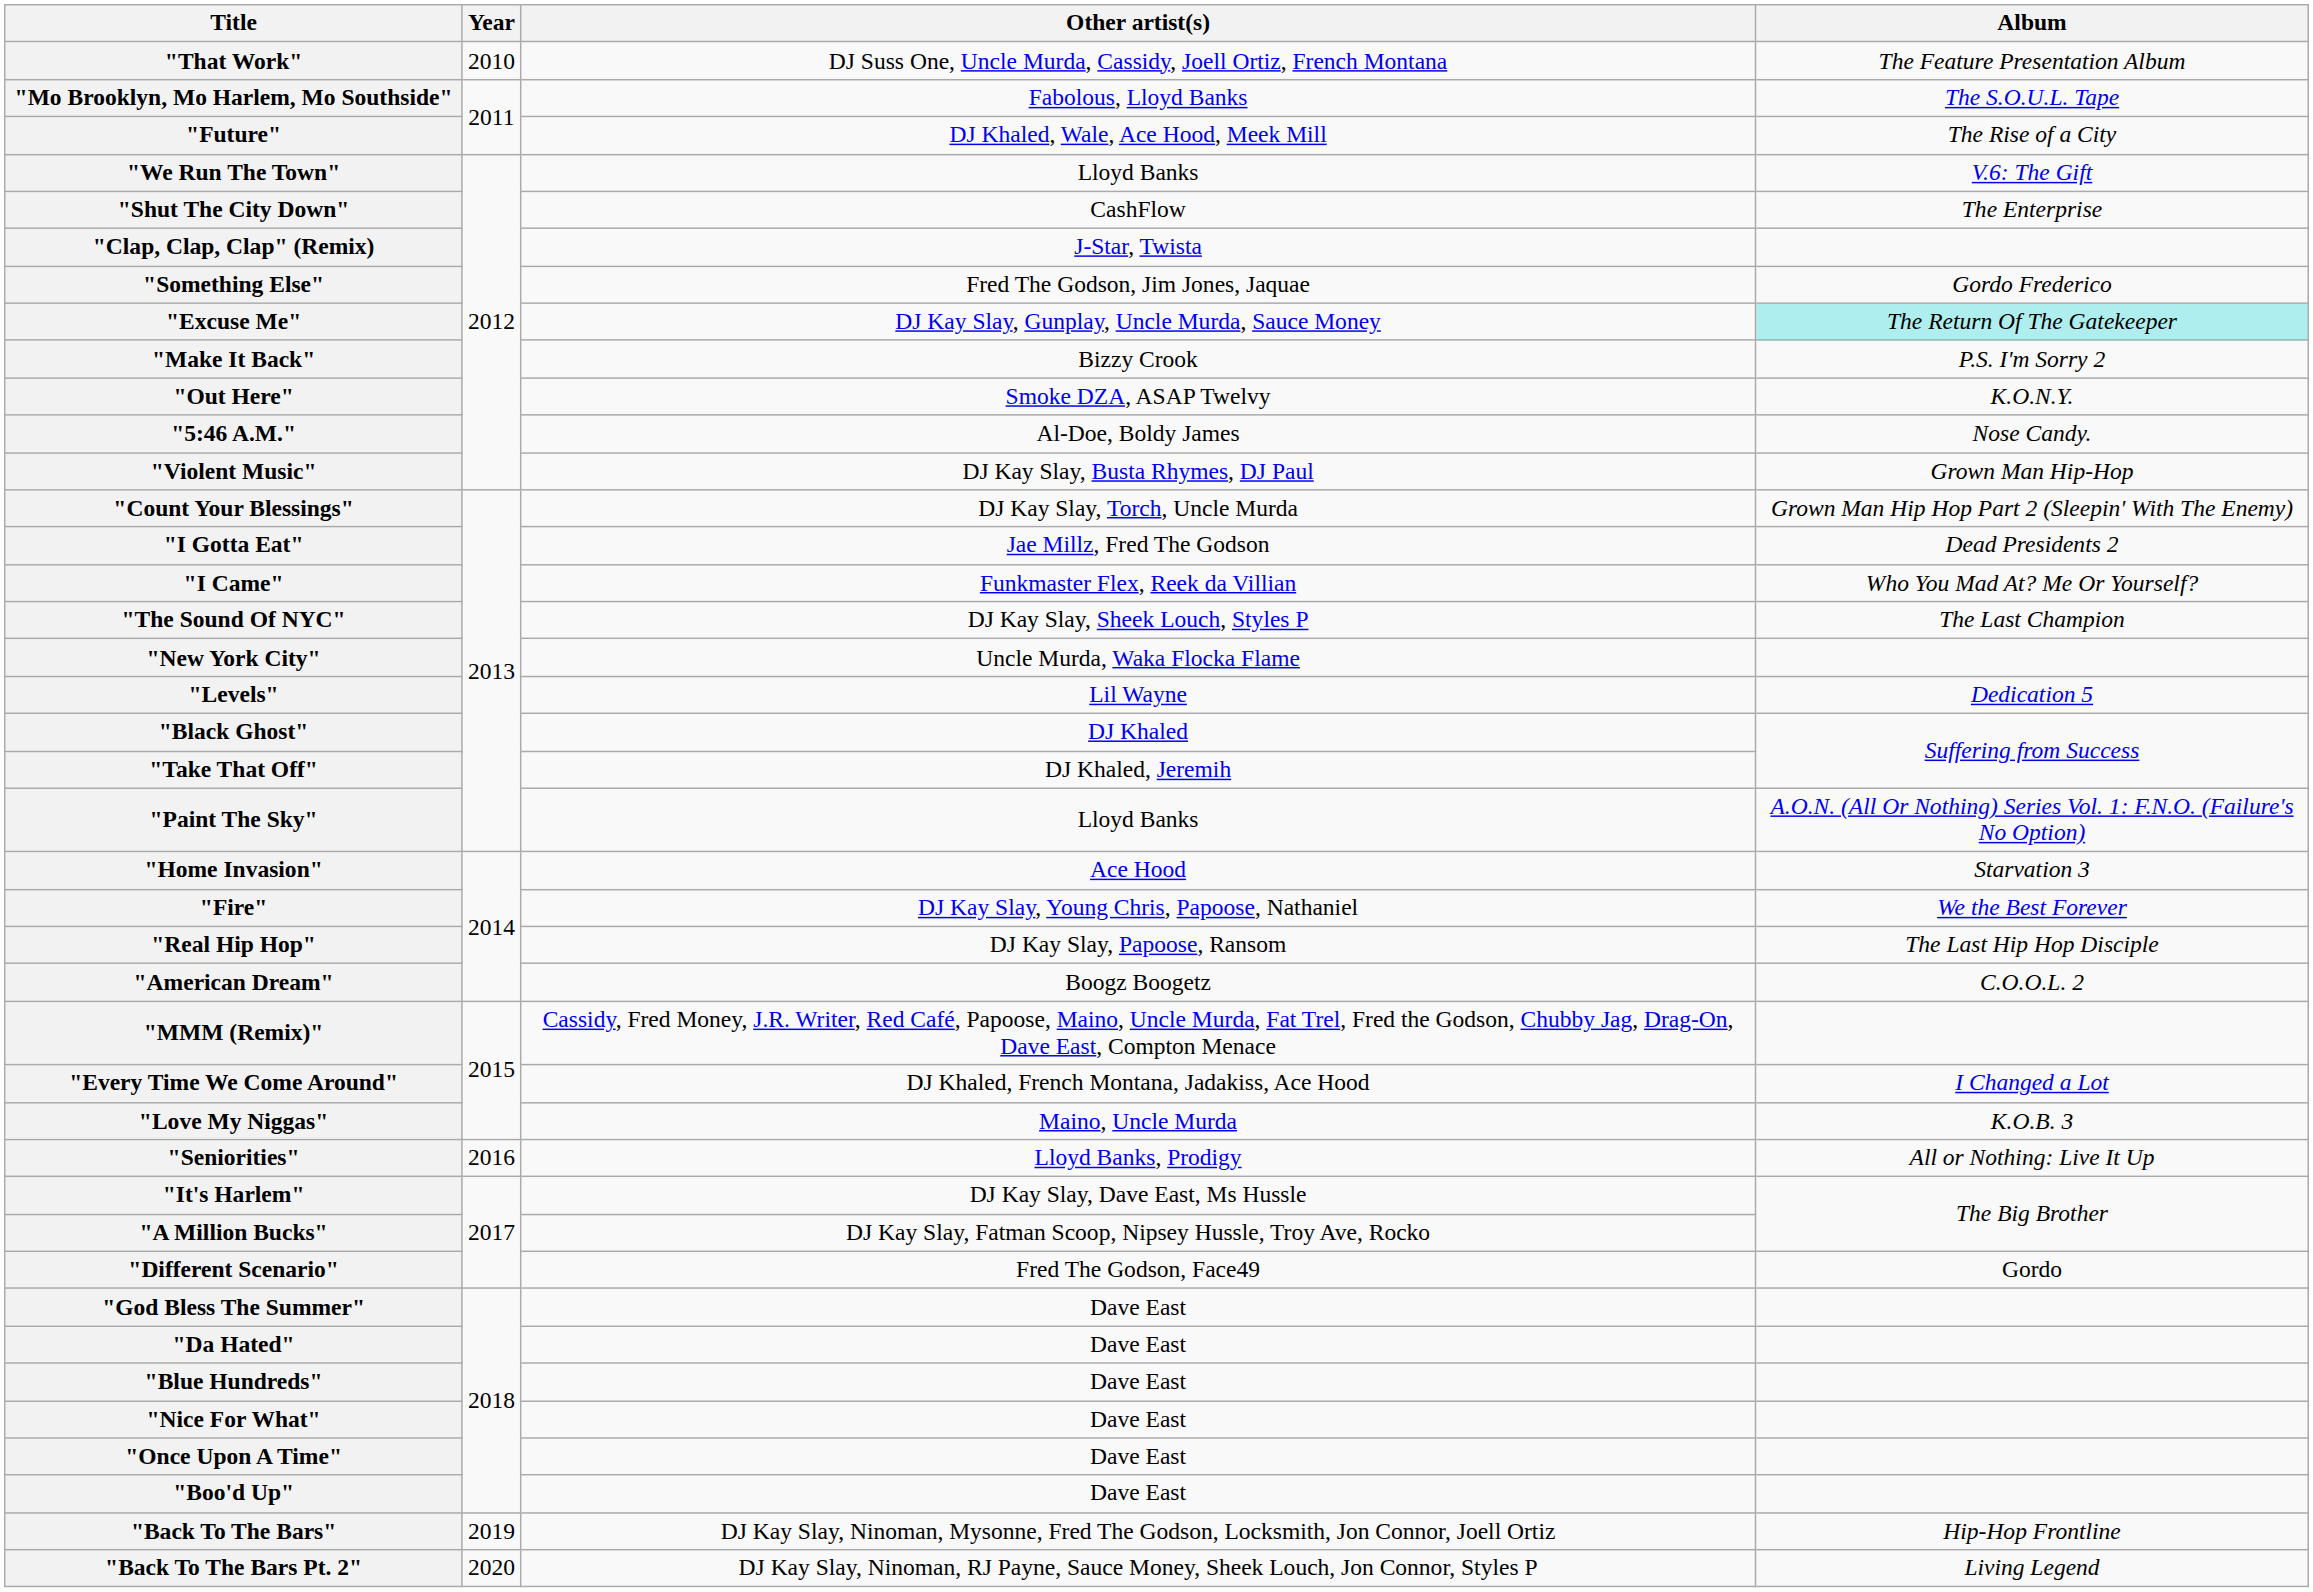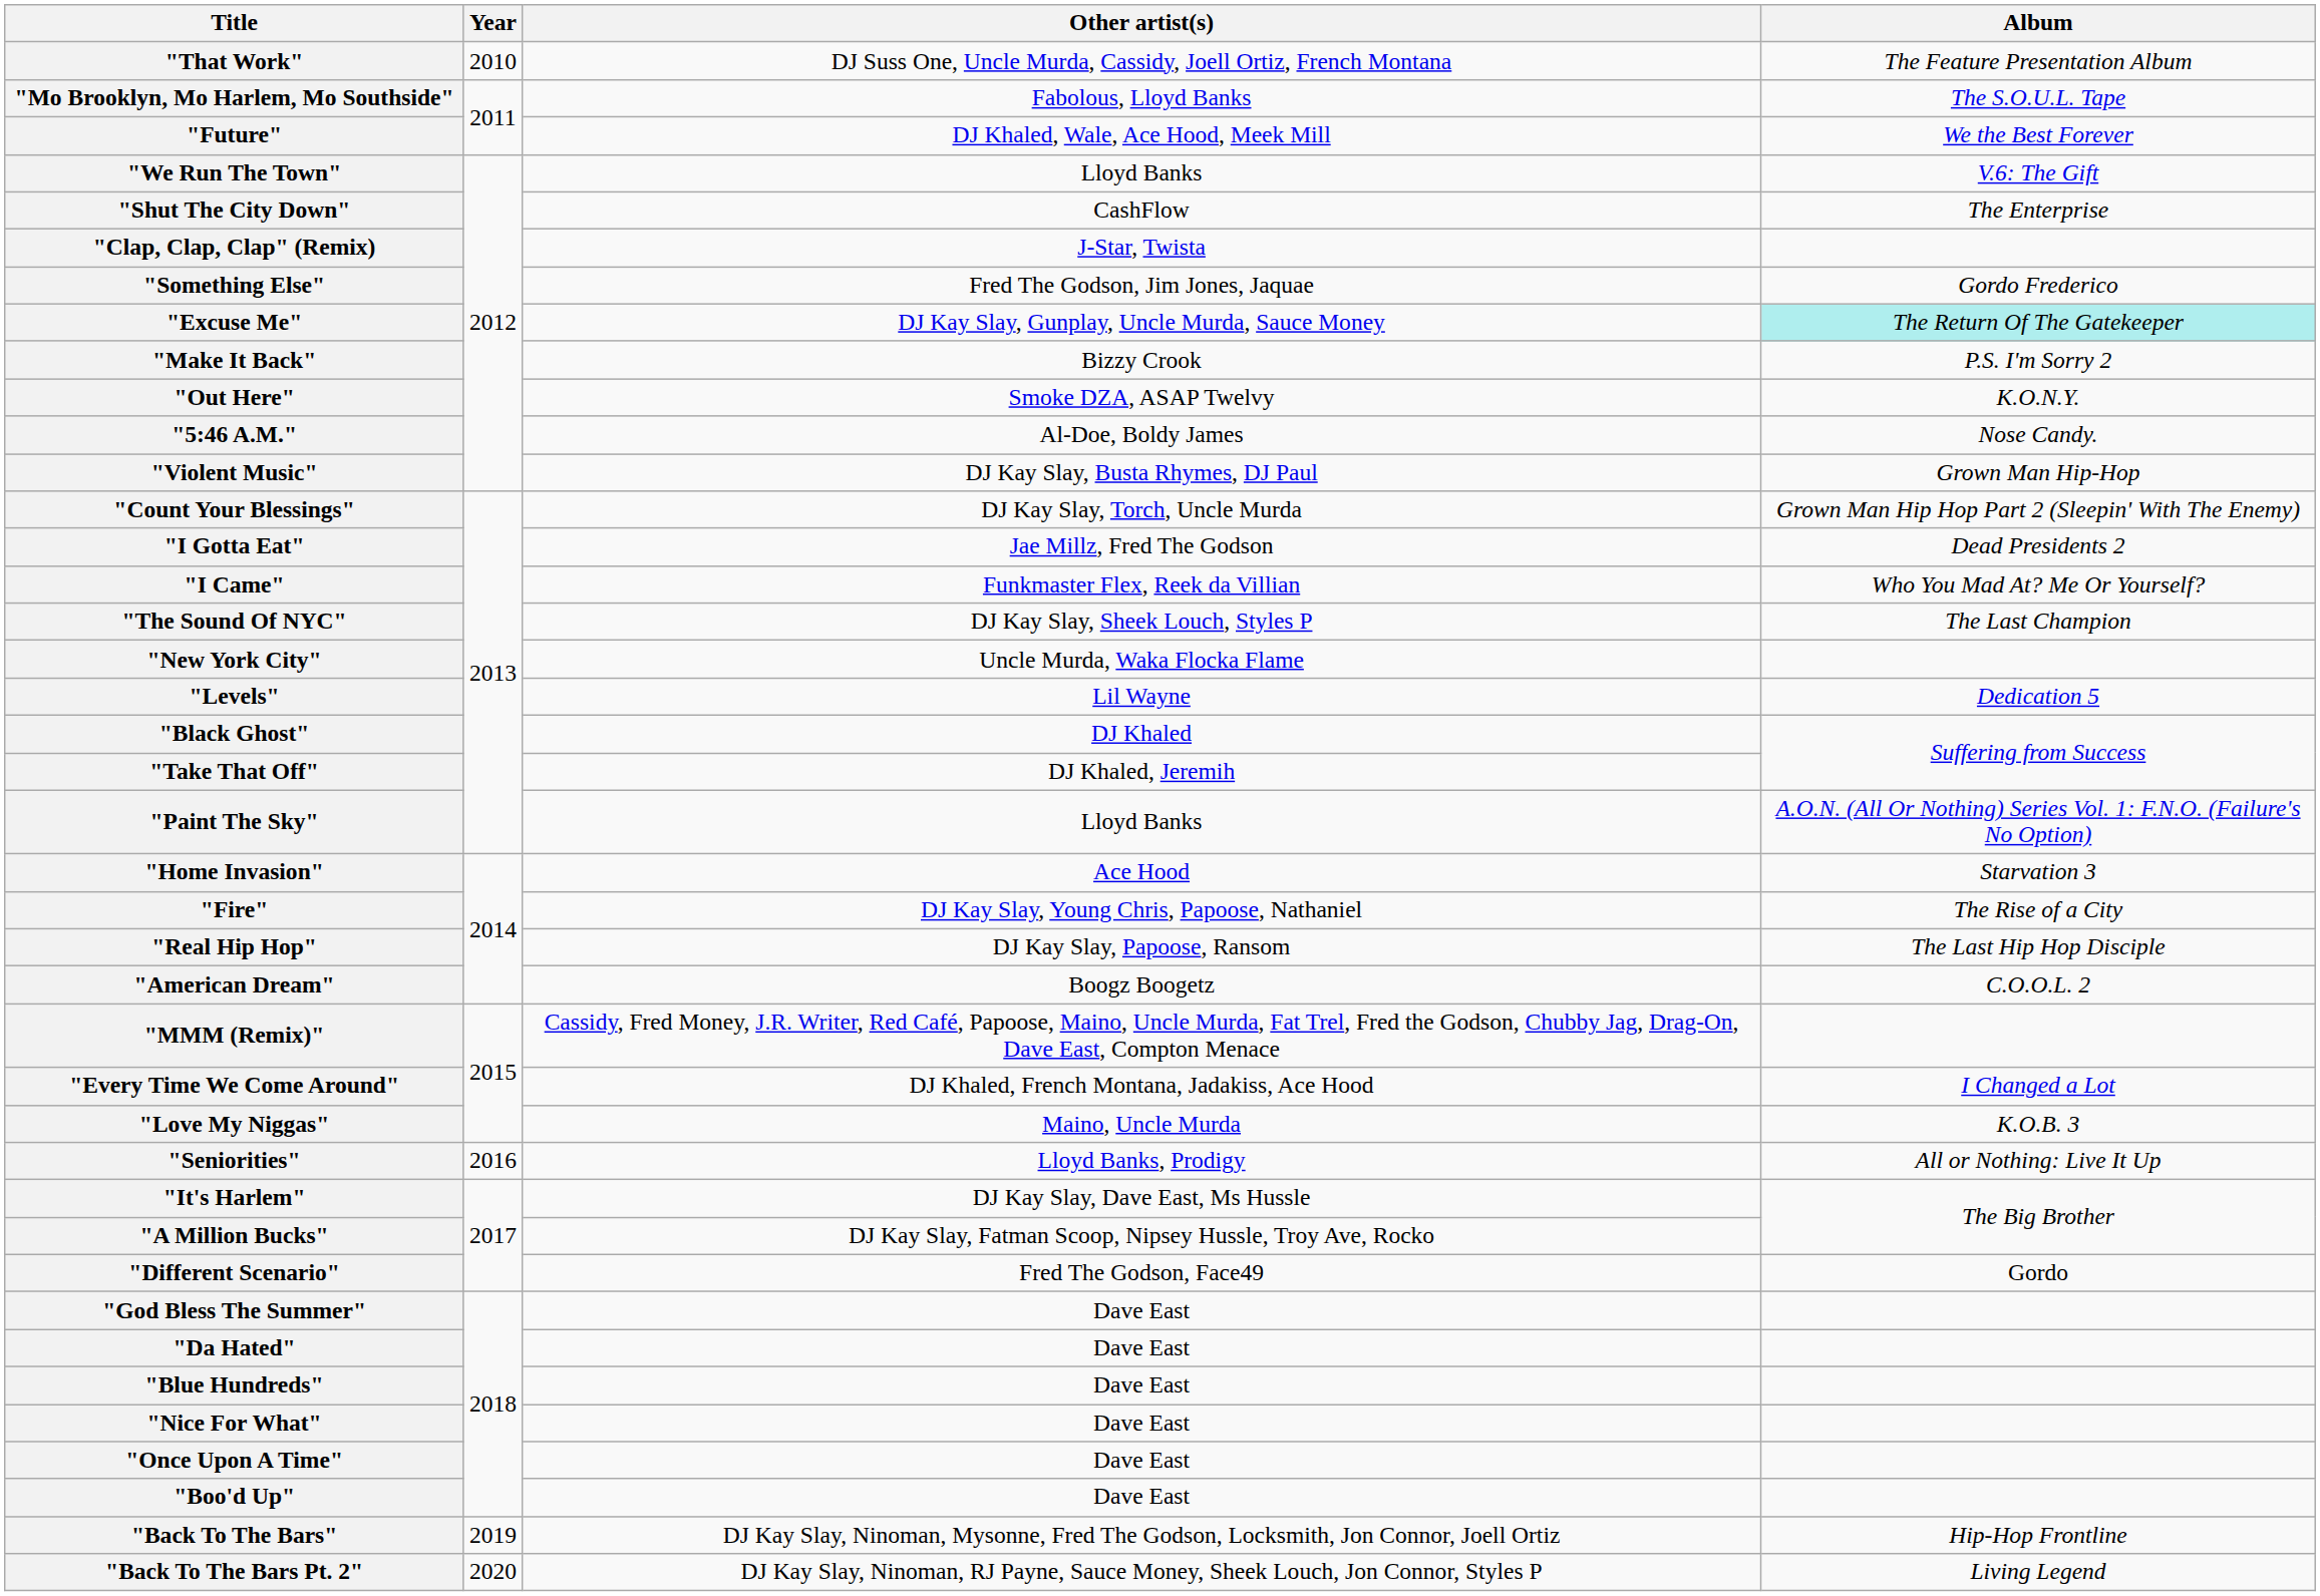"Future" | Album: The Rise of a City -> We the Best Forever
"Fire" | Album: We the Best Forever -> The Rise of a City
